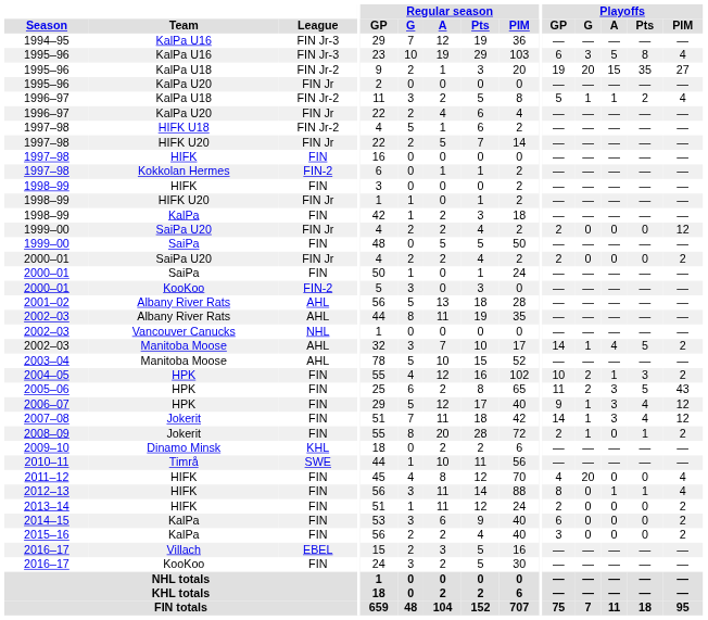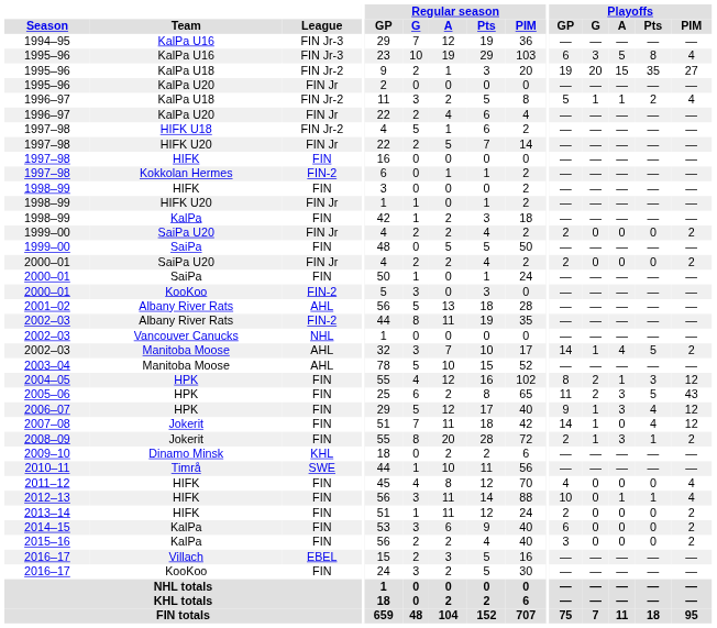1999–00 / SaiPa U20 | Playoffs / PIM: 12 -> 2
2002–03 / Albany River Rats | League: AHL -> FIN-2
2004–05 | Playoffs / GP: 10 -> 8
2004–05 | Playoffs / PIM: 2 -> 12
2007–08 | Playoffs / A: 3 -> 0
2008–09 | Playoffs / A: 0 -> 3
2011–12 | Playoffs / G: 20 -> 0
2012–13 | Playoffs / GP: 8 -> 10
